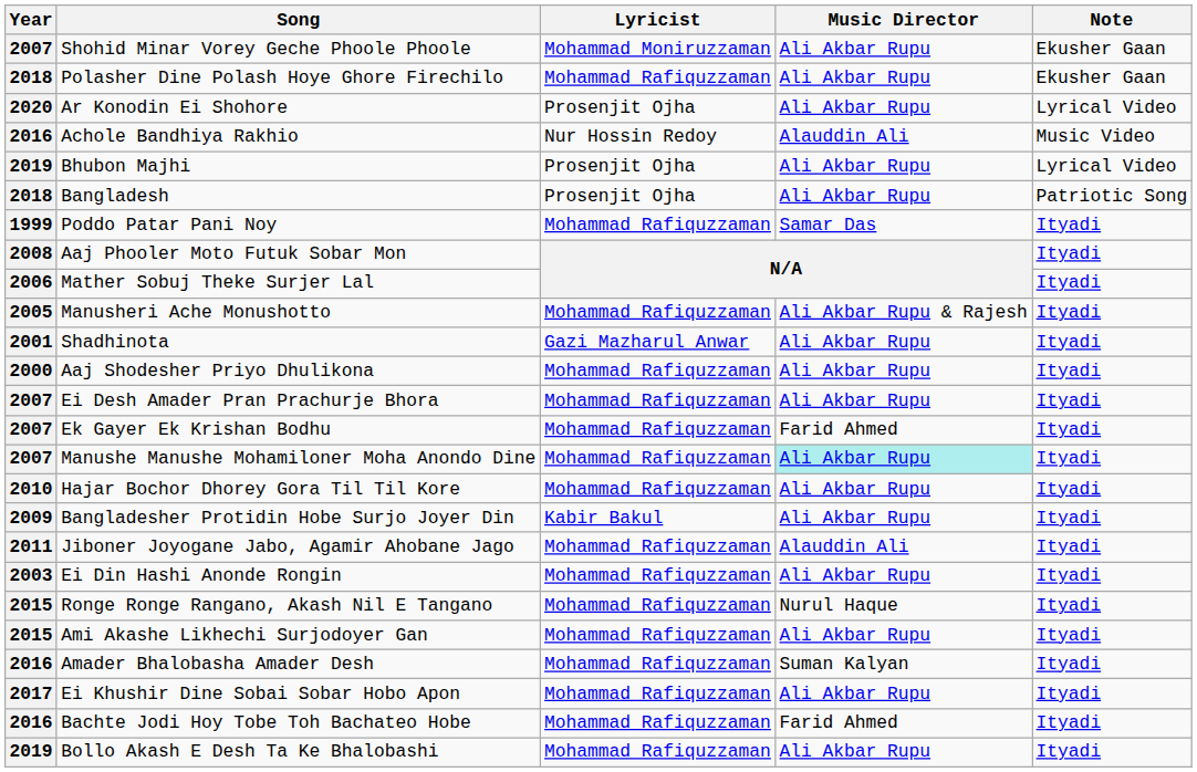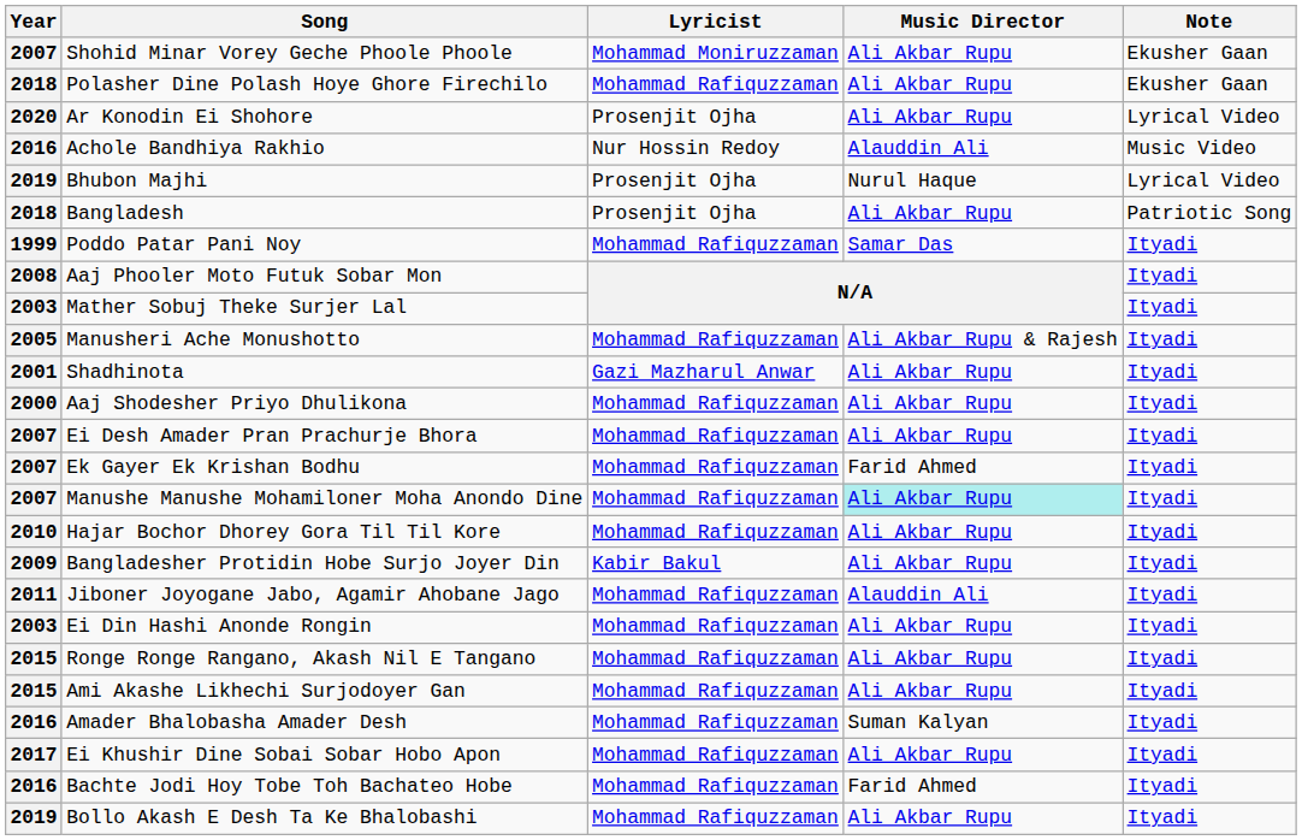Bhubon Majhi | Music Director: Ali Akbar Rupu -> Nurul Haque
Mather Sobuj Theke Surjer Lal | Year: 2006 -> 2003
Ronge Ronge Rangano, Akash Nil E Tangano | Music Director: Nurul Haque -> Ali Akbar Rupu
